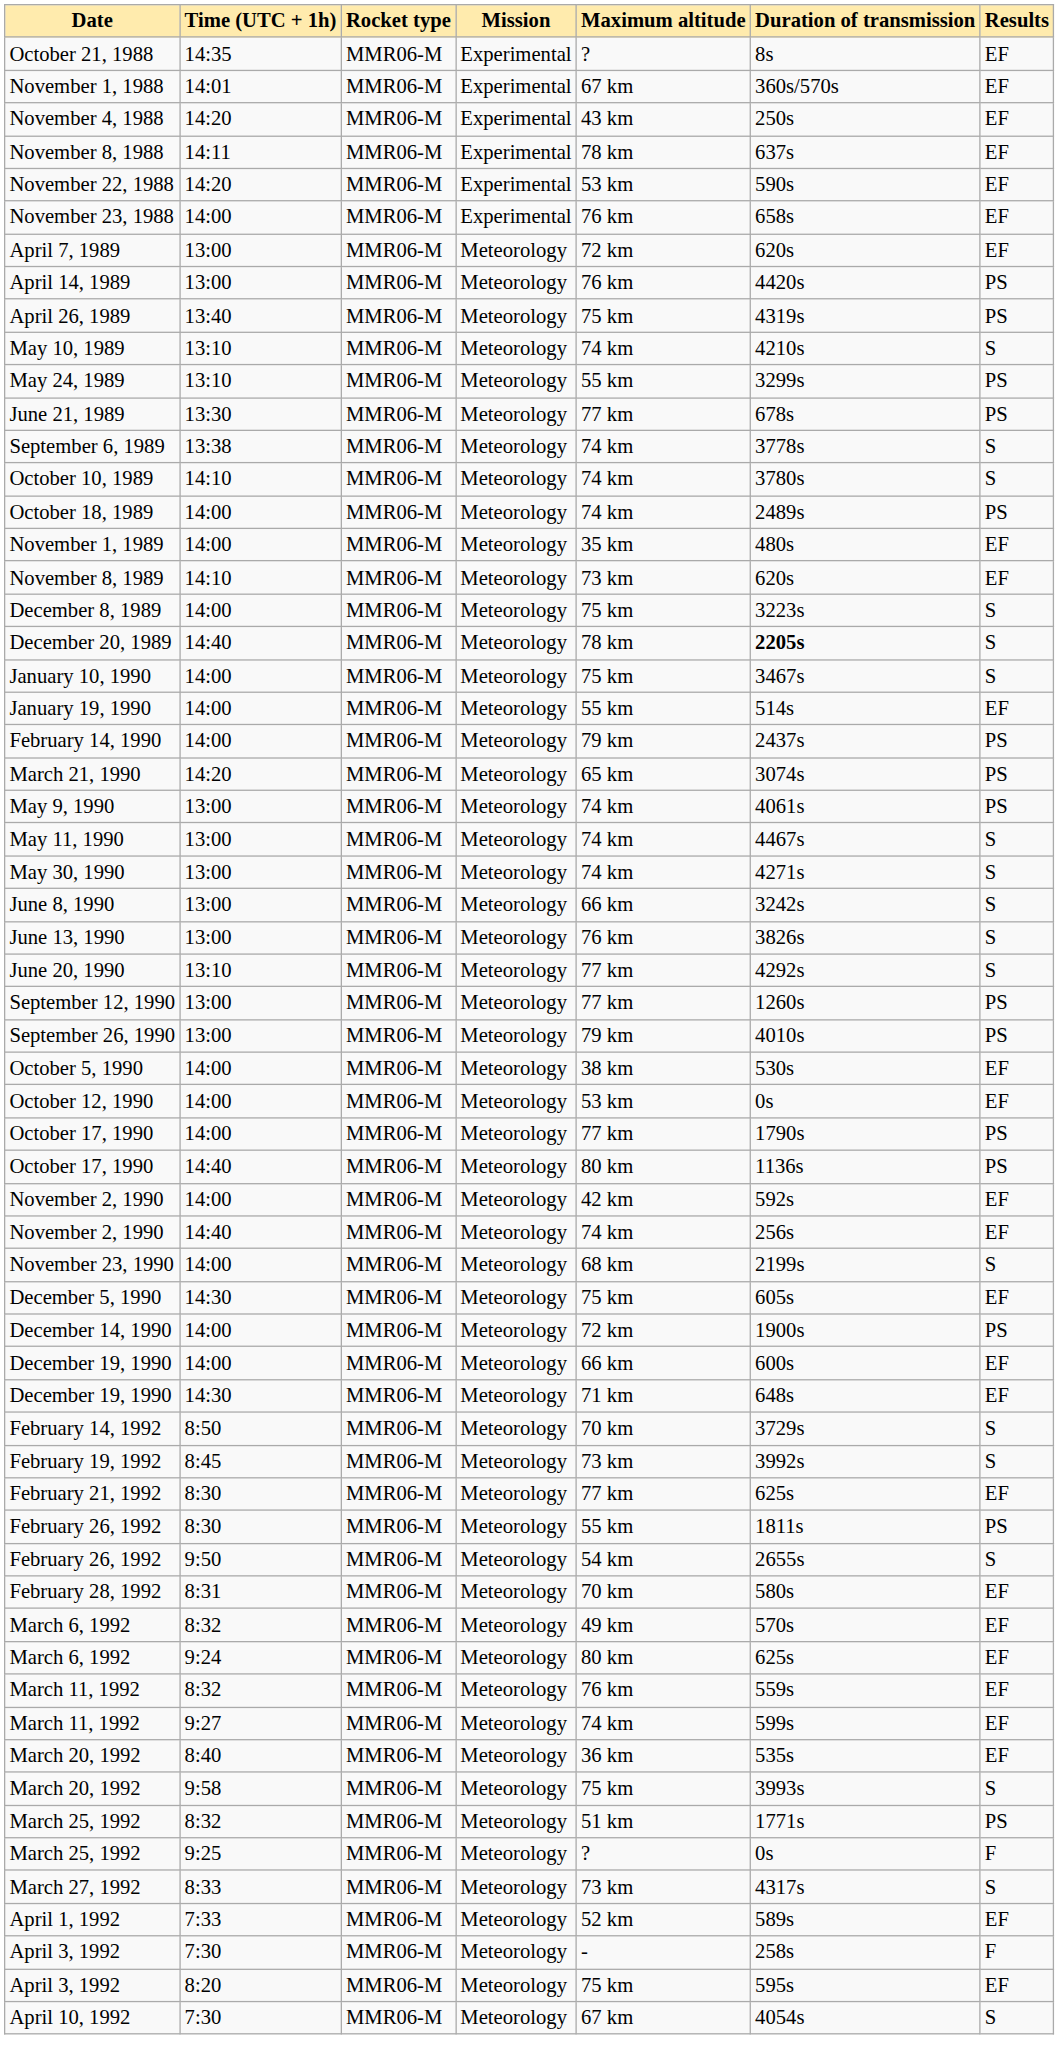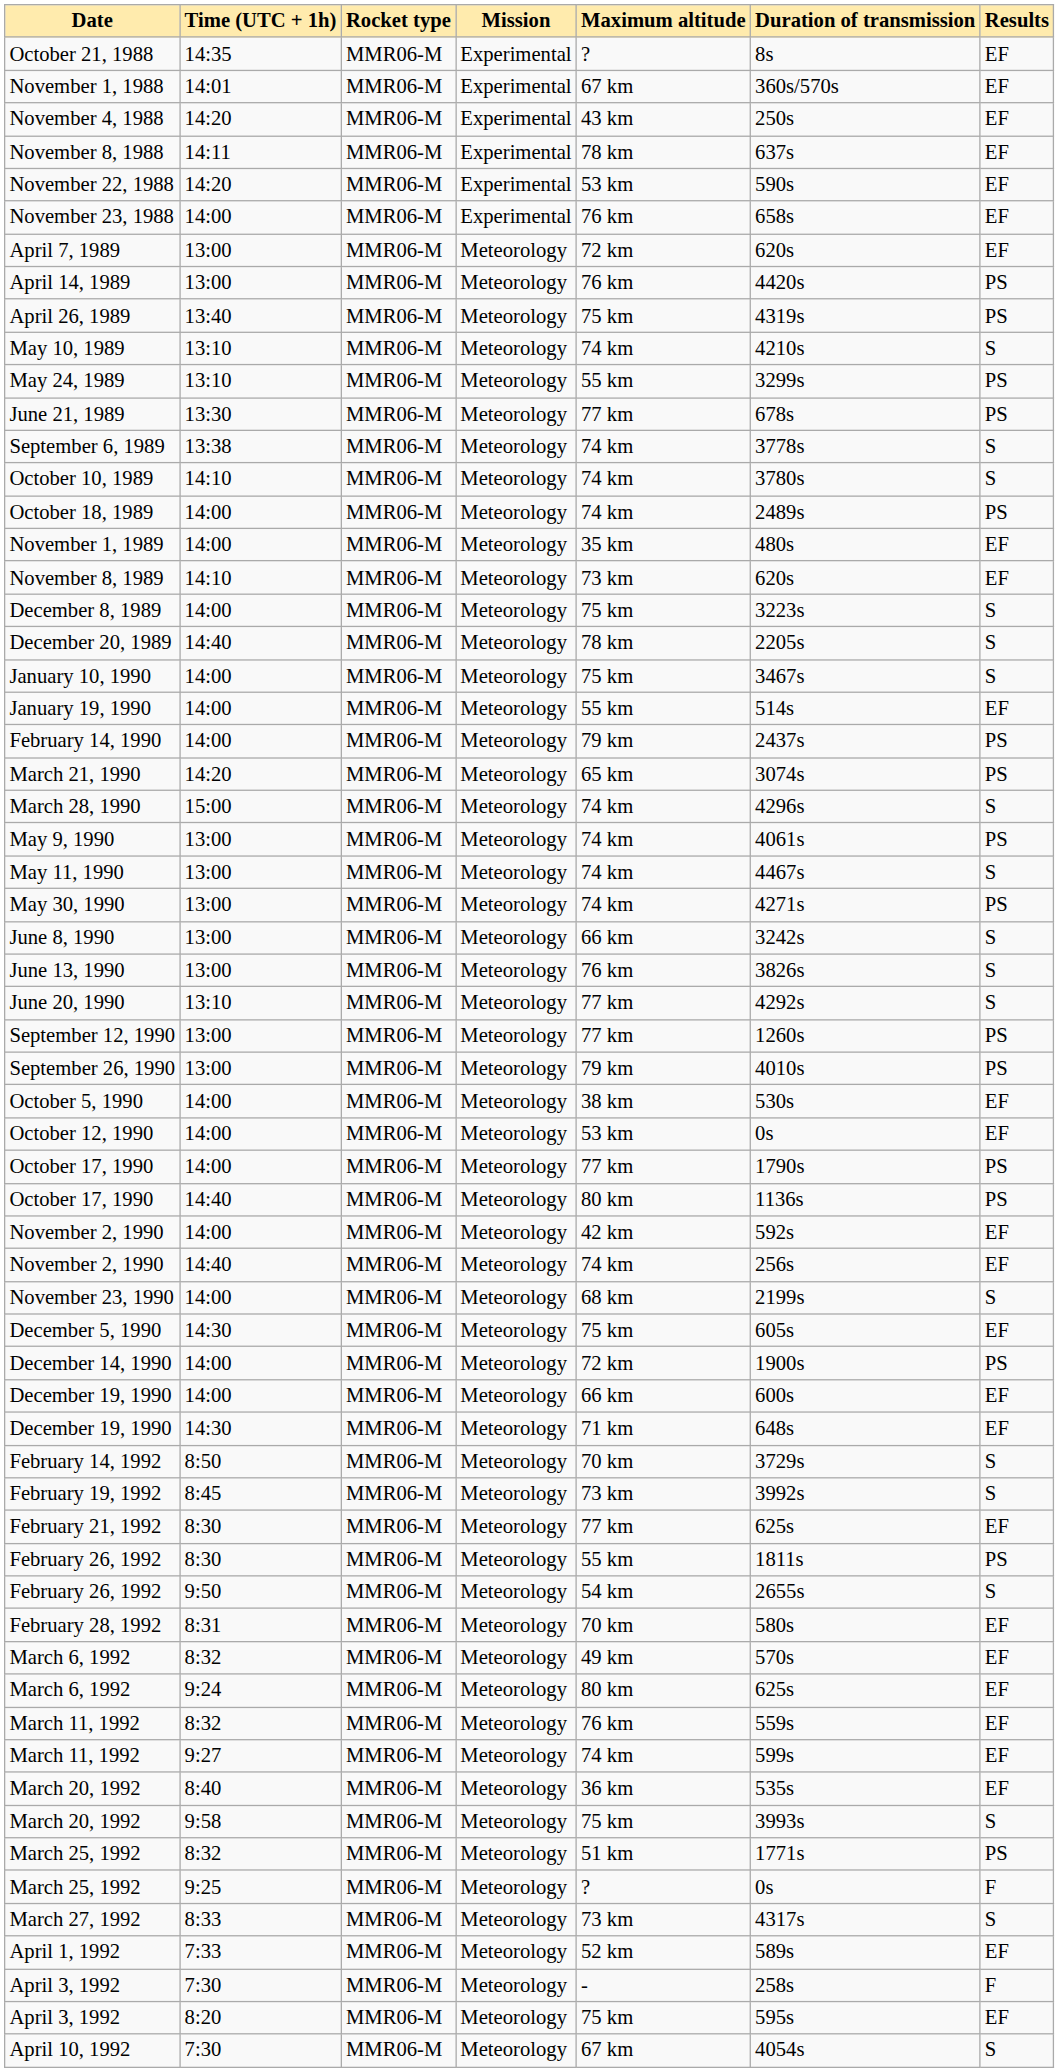December 20, 1989 | Duration of transmission: bold -> normal
+ row: March 28, 1990 | 15:00 | MMR06-M | Meteorology | 74 km | 4296s | S
May 30, 1990 | Results: S -> PS
